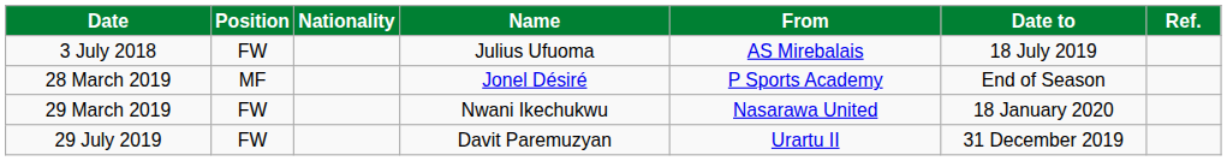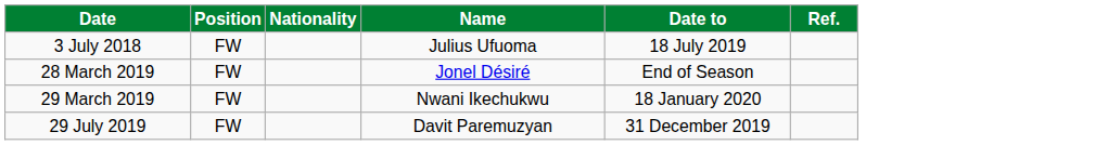- column: From | AS Mirebalais | P Sports Academy | Nasarawa United | Urartu II
28 March 2019 | Position: MF -> FW
